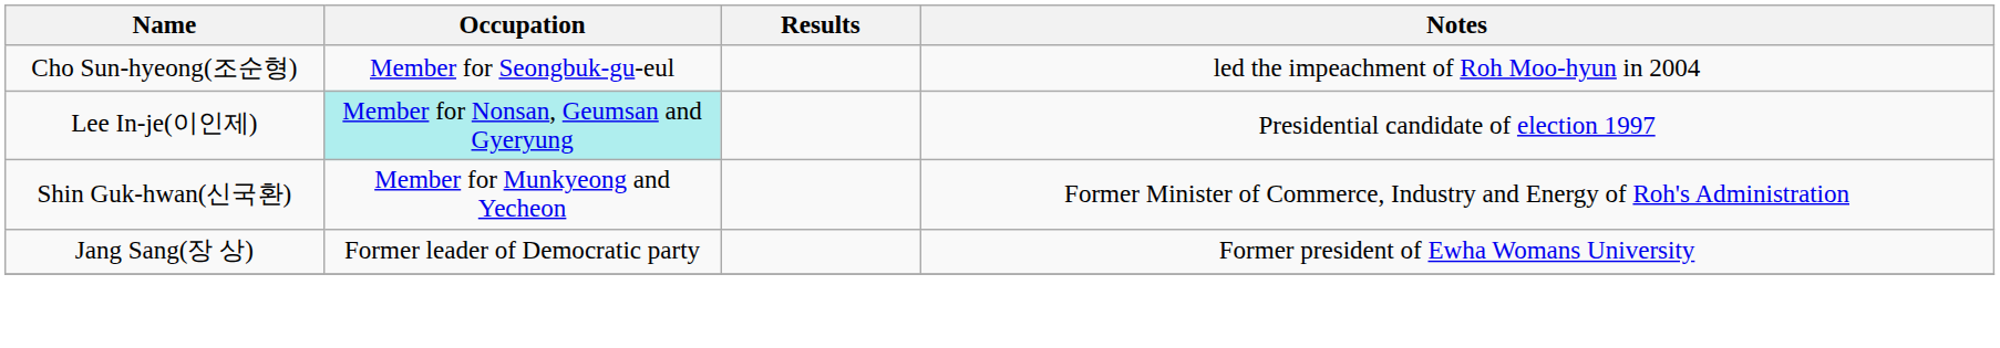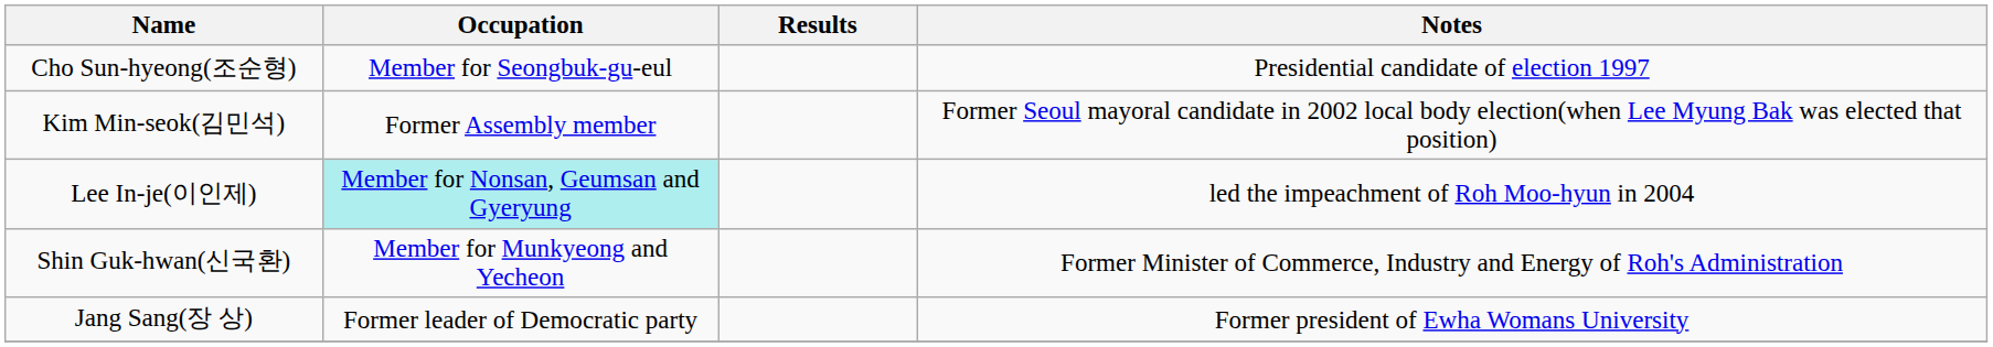Cho Sun-hyeong(조순형) | Notes: led the impeachment of Roh Moo-hyun in 2004 -> Presidential candidate of election 1997
+ row: Kim Min-seok(김민석) | Former Assembly member | Former Seoul mayoral candidate in 2002 local body election(when Lee Myung Bak was elected that position)
Lee In-je(이인제) | Notes: Presidential candidate of election 1997 -> led the impeachment of Roh Moo-hyun in 2004
